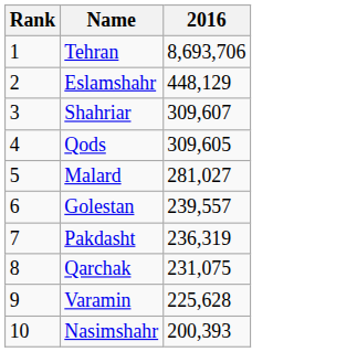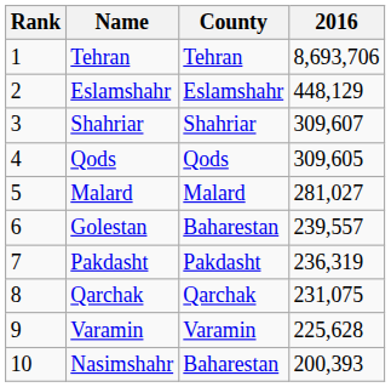+ column: County | Tehran | Eslamshahr | Shahriar | Qods | Malard | Baharestan | Pakdasht | Qarchak | Varamin | Baharestan
